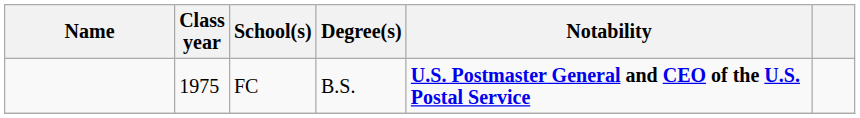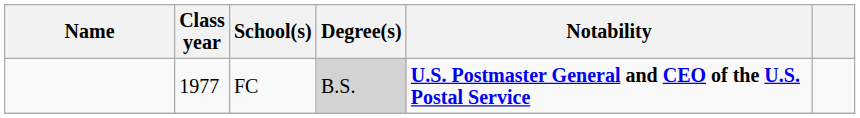FC | Class year: 1975 -> 1977
FC | Degree(s): no background -> lightgrey background
